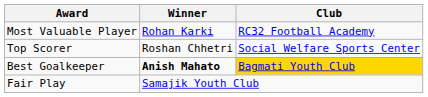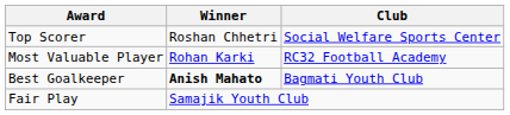rows swapped: Most Valuable Player <-> Top Scorer
Best Goalkeeper | Club: gold background -> no background
